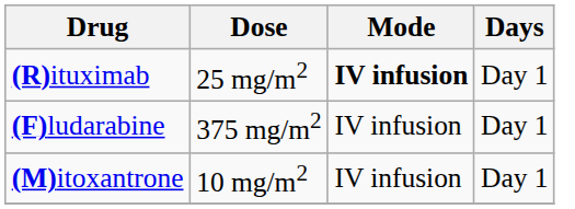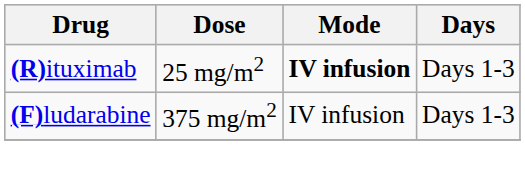(R)ituximab | Days: Day 1 -> Days 1-3
(F)ludarabine | Days: Day 1 -> Days 1-3
- row: (M)itoxantrone | 10 mg/m2 | IV infusion | Day 1
